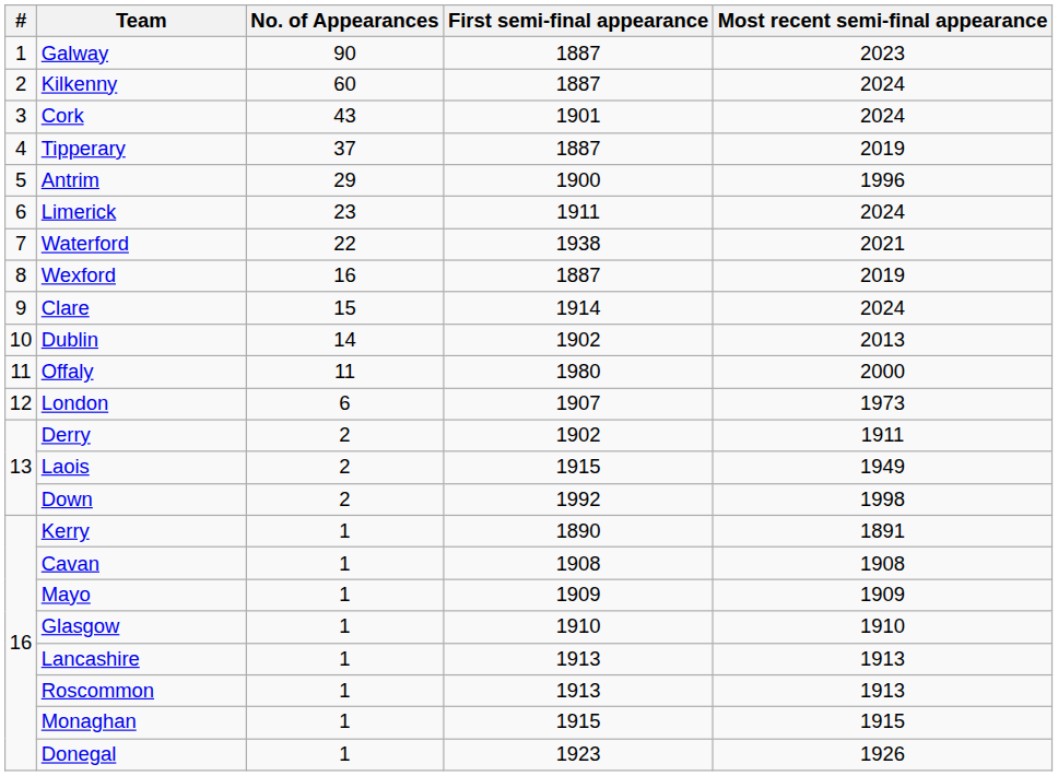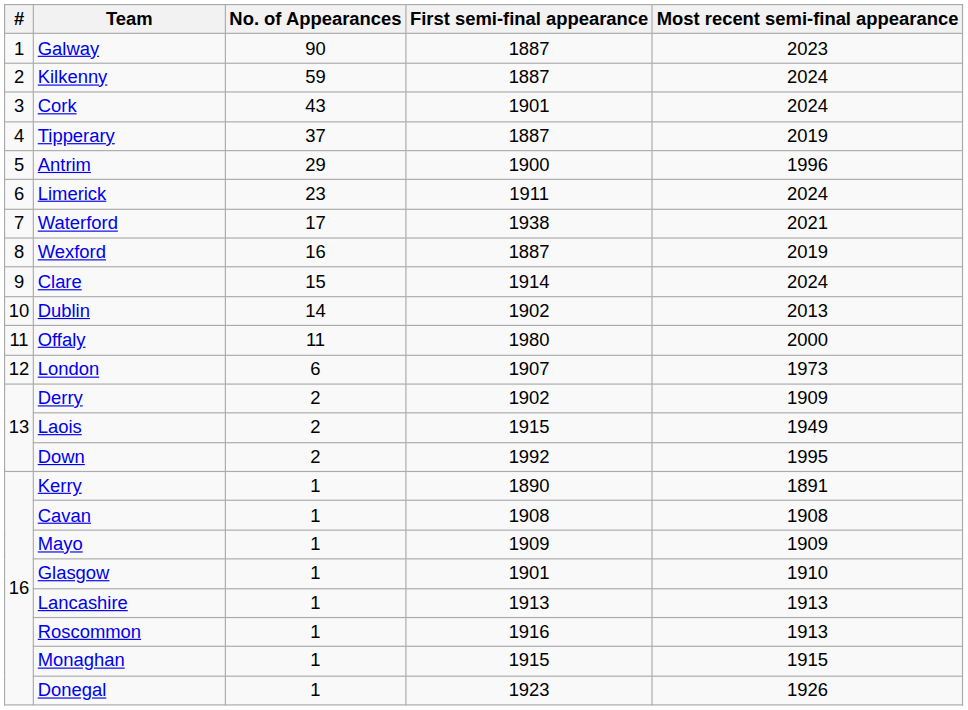Kilkenny | No. of Appearances: 60 -> 59
Waterford | No. of Appearances: 22 -> 17
Derry | Most recent semi-final appearance: 1911 -> 1909
Down | Most recent semi-final appearance: 1998 -> 1995
Glasgow | First semi-final appearance: 1910 -> 1901
Roscommon | First semi-final appearance: 1913 -> 1916
